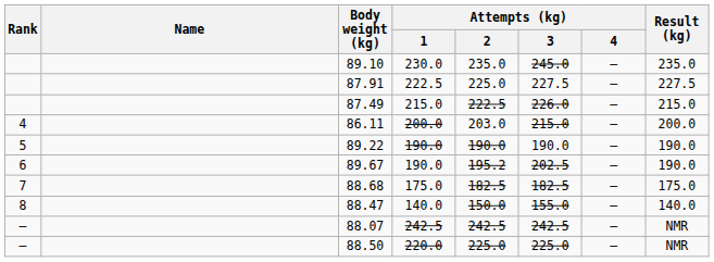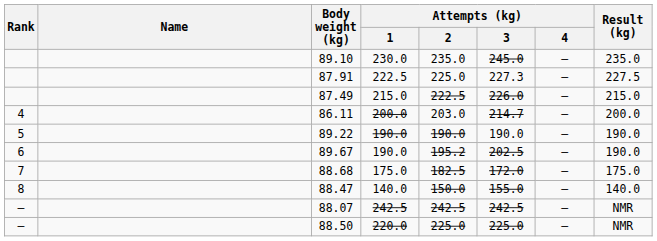87.91 | Attempts (kg) / 3: 227.5 -> 227.3
86.11 | Attempts (kg) / 3: 215.0 -> 214.7
88.68 | Attempts (kg) / 3: 182.5 -> 172.0
